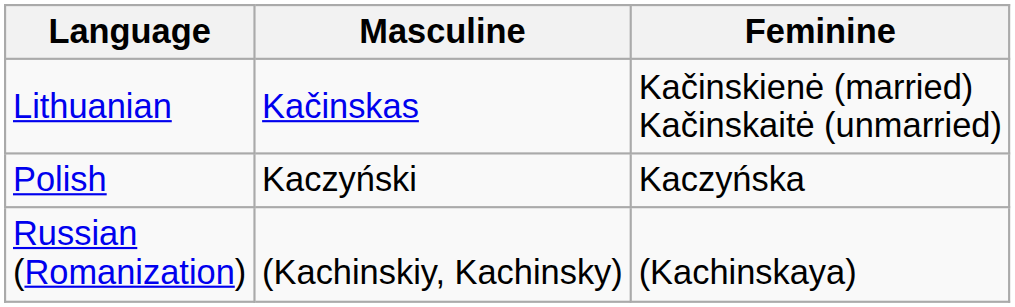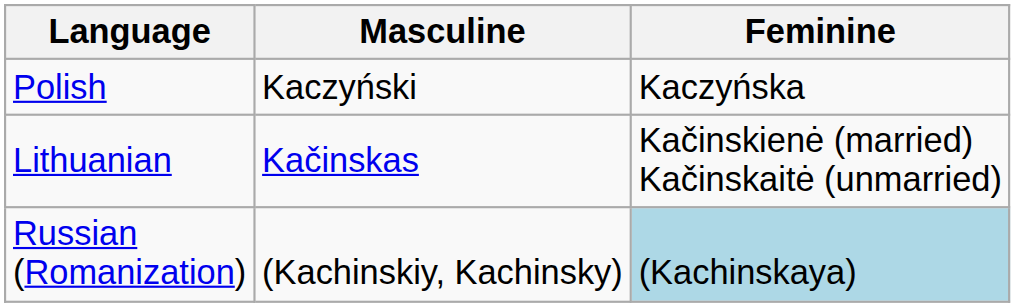rows swapped: Polish <-> Lithuanian
Russian (Romanization) | Feminine: no background -> lightblue background
